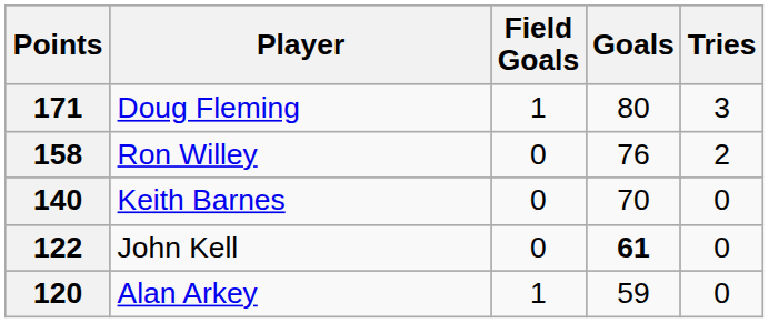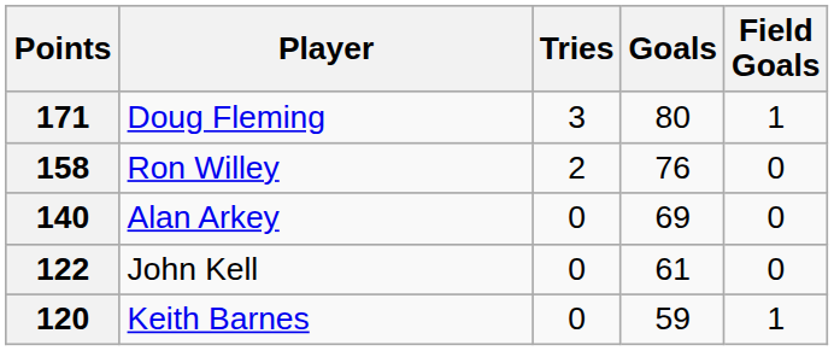columns swapped: Tries <-> Field Goals
140 | Player: Keith Barnes -> Alan Arkey
140 | Goals: 70 -> 69
122 | Goals: bold -> normal
120 | Player: Alan Arkey -> Keith Barnes
